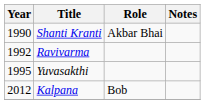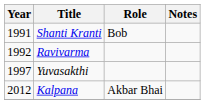Shanti Kranti | Year: 1990 -> 1991
Shanti Kranti | Role: Akbar Bhai -> Bob
Yuvasakthi | Year: 1995 -> 1997
Kalpana | Role: Bob -> Akbar Bhai
